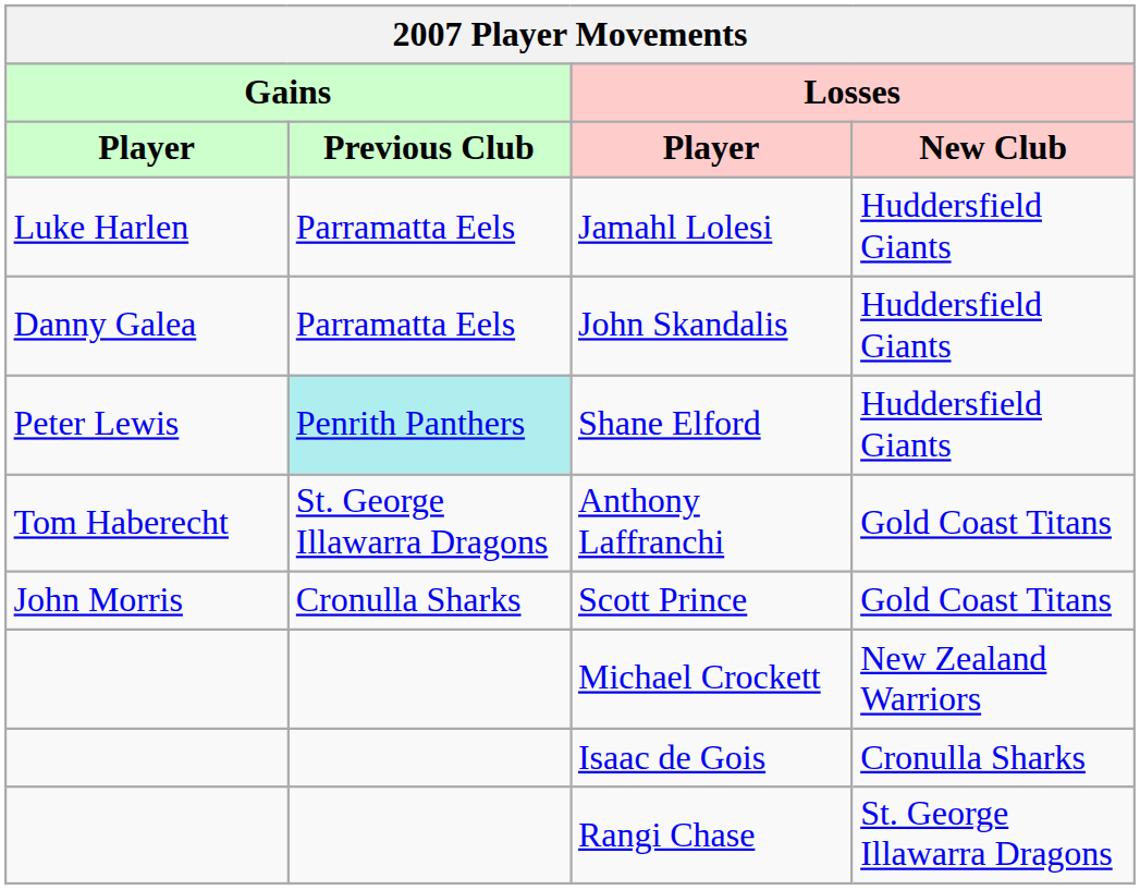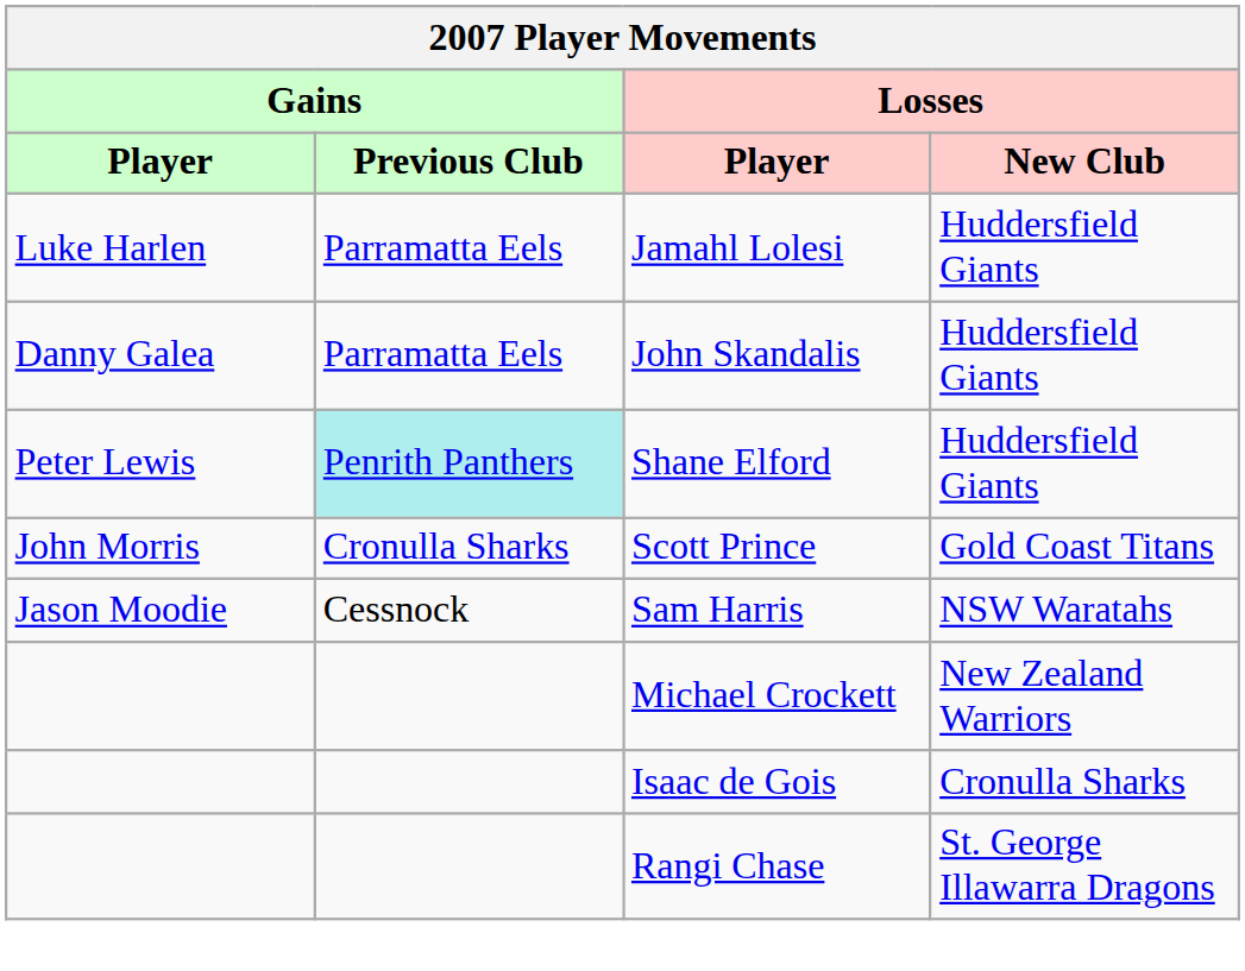- row: Tom Haberecht | St. George Illawarra Dragons | Anthony Laffranchi | Gold Coast Titans
+ row: Jason Moodie | Cessnock | Sam Harris | NSW Waratahs
